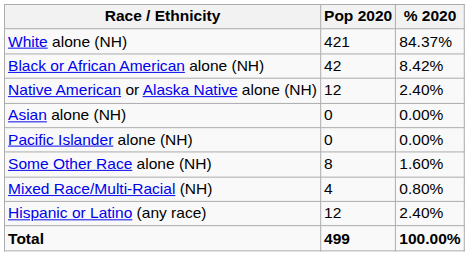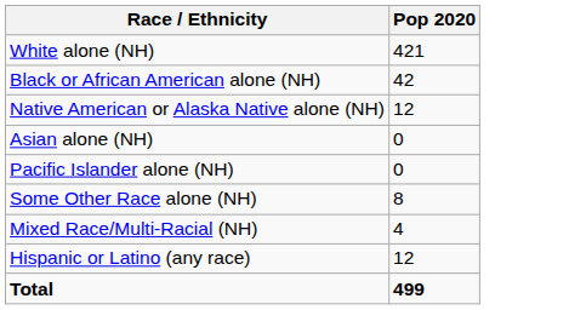- column: % 2020 | 84.37% | 8.42% | 2.40% | 0.00% | 0.00% | 1.60% | 0.80% | 2.40% | 100.00%
